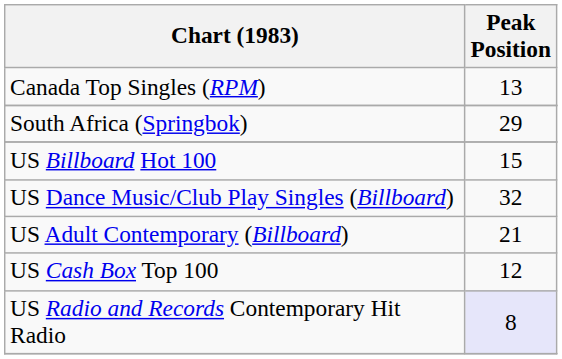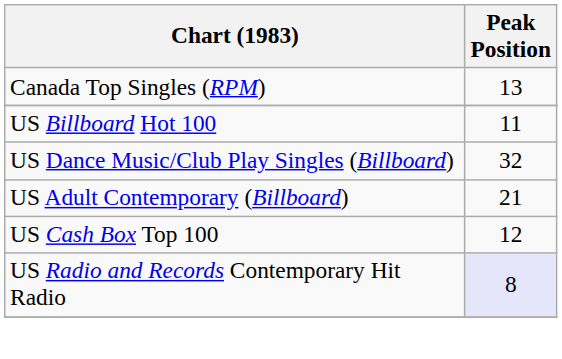- row: South Africa (Springbok) | 29
US Billboard Hot 100 | Peak Position: 15 -> 11
